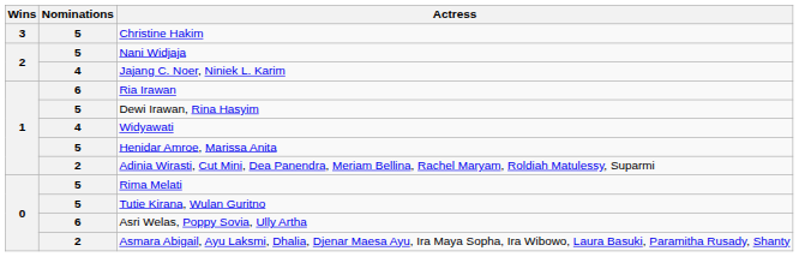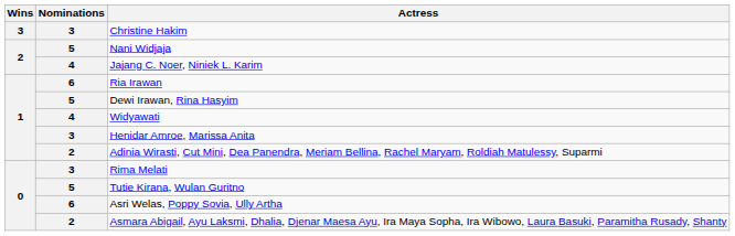Christine Hakim | Nominations: 5 -> 3
Henidar Amroe, Marissa Anita | Nominations: 5 -> 3
Rima Melati | Nominations: 5 -> 3
